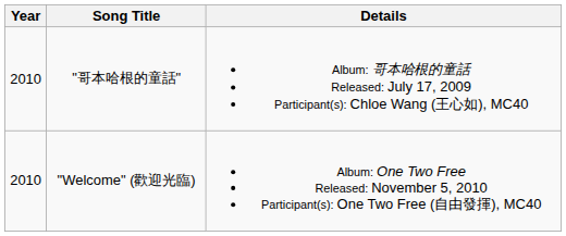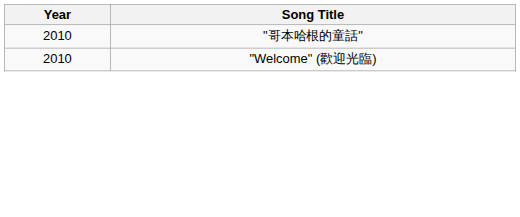- column: Details | Album: 哥本哈根的童話 Released: July 17, 2009 Participant(s): Chloe Wang (王心如), MC40 | Album: One Two Free Released: November 5, 2010 Participant(s): One Two Free (自由發揮), MC40
